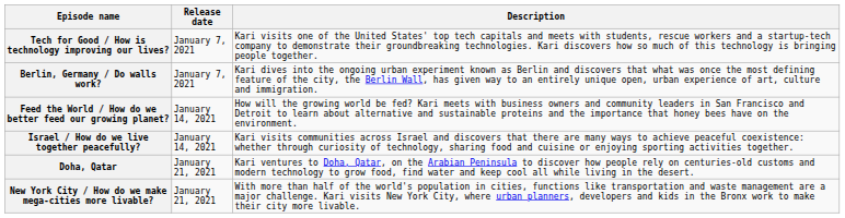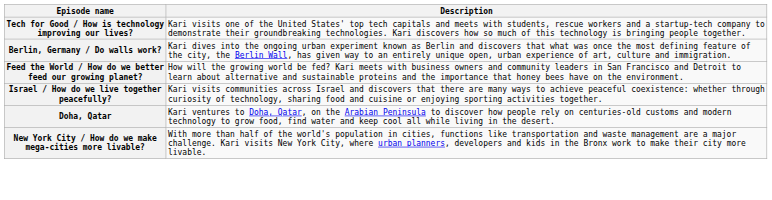- column: Release date | January 7, 2021 | January 7, 2021 | January 14, 2021 | January 14, 2021 | January 21, 2021 | January 21, 2021
